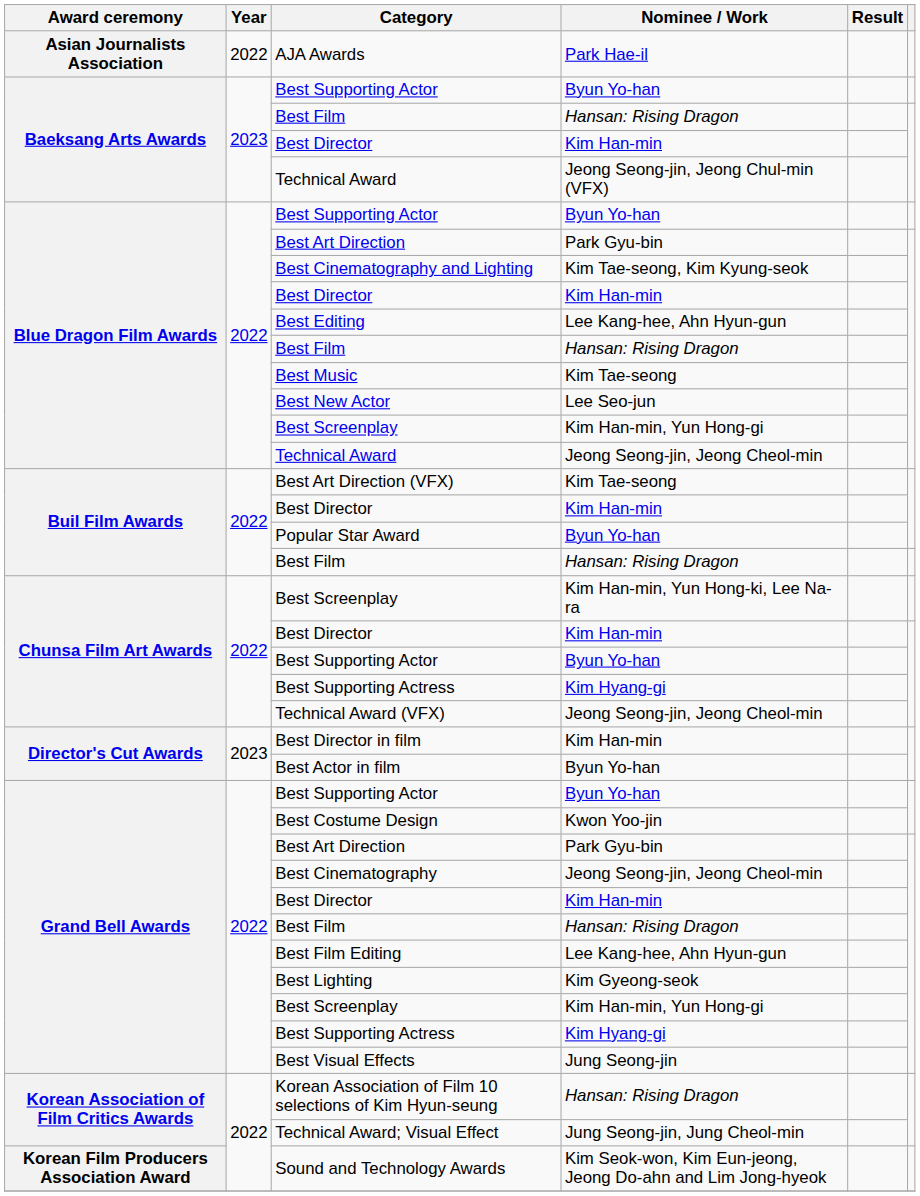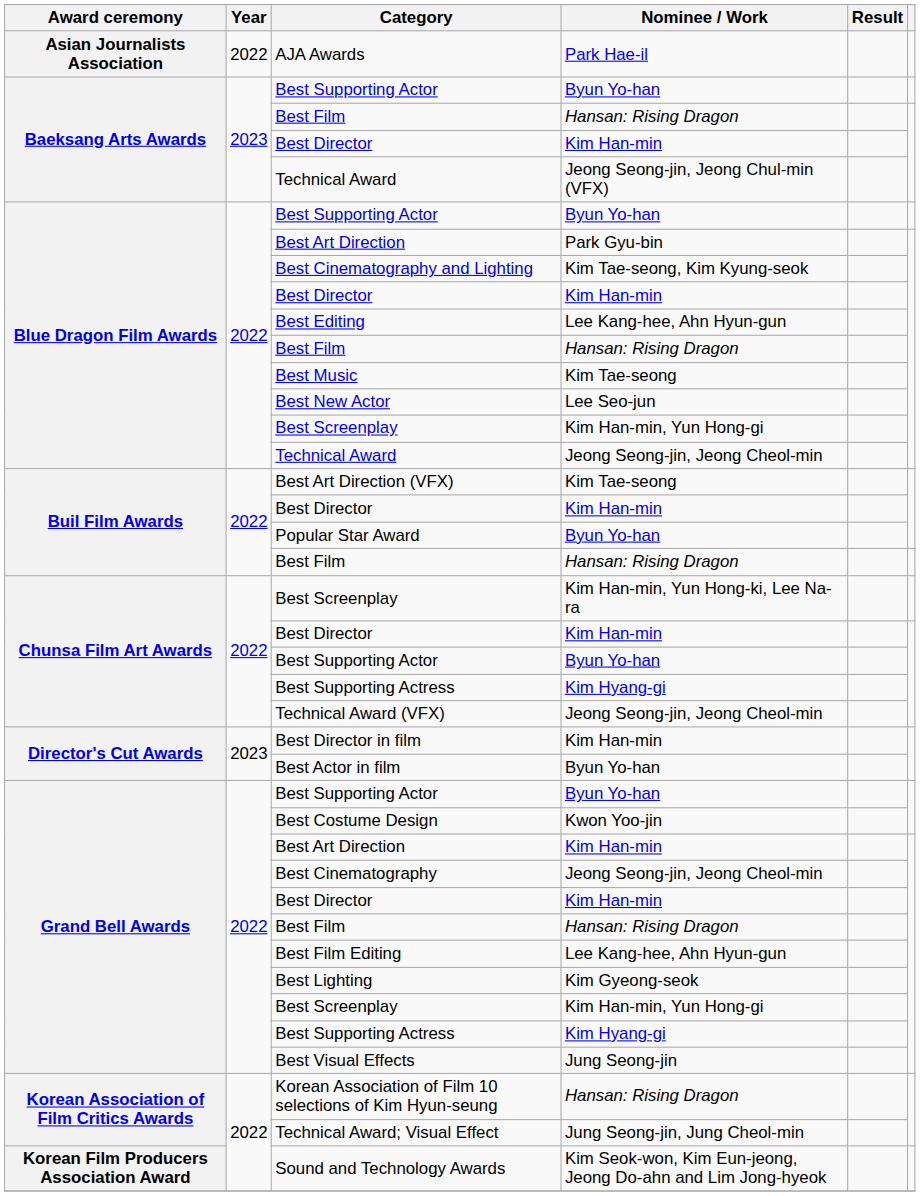Grand Bell Awards / Best Art Direction | Nominee / Work: Park Gyu-bin -> Kim Han-min
